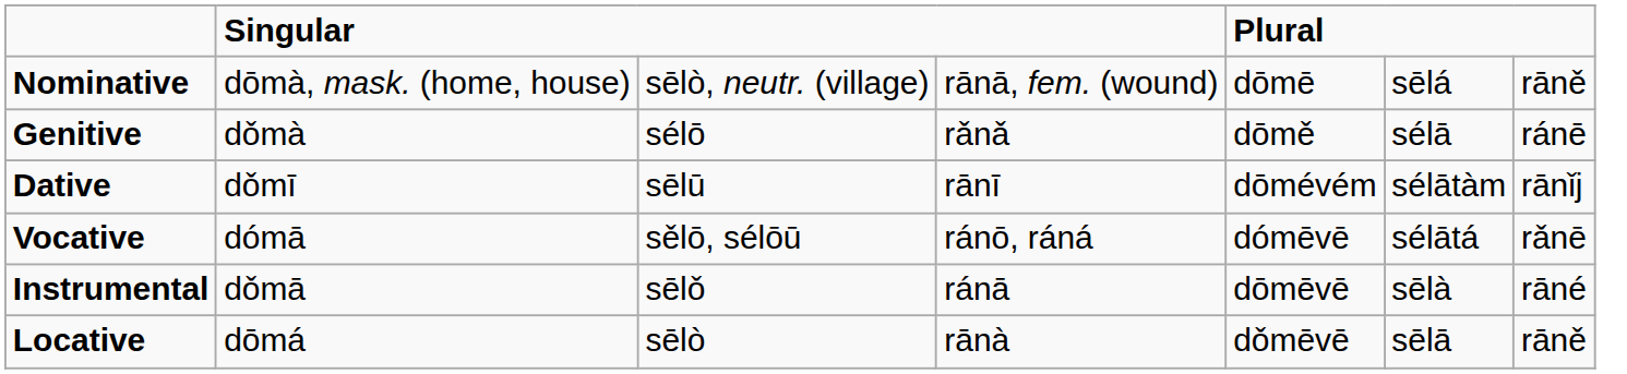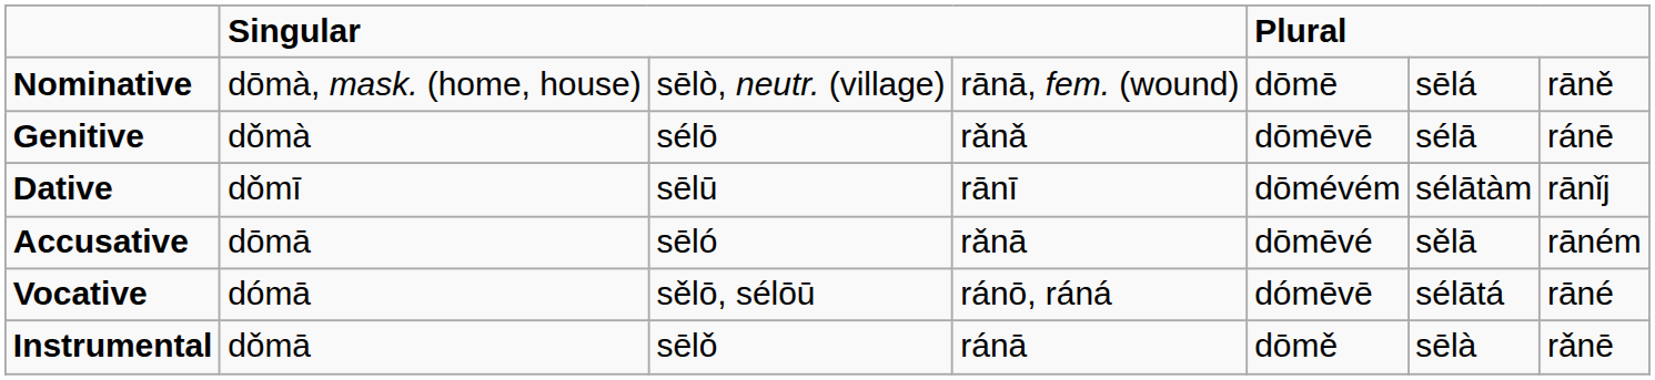Genitive | column 5: dōmě -> dōmēvē
+ row: Accusative | dōmā | sēló | rǎnā | dōmēvé | sělā | rāném
Vocative | column 7: rǎnē -> rāné
Instrumental | column 5: dōmēvē -> dōmě
Instrumental | column 7: rāné -> rǎnē
- row: Locative | dōmá | sēlò | rānà | dǒmēvē | sēlā | rāně
